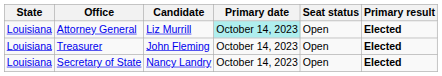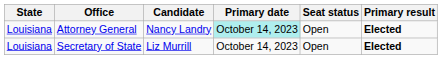Attorney General | Candidate: Liz Murrill -> Nancy Landry
- row: Louisiana | Treasurer | John Fleming | October 14, 2023 | Open | Elected
Secretary of State | Candidate: Nancy Landry -> Liz Murrill
